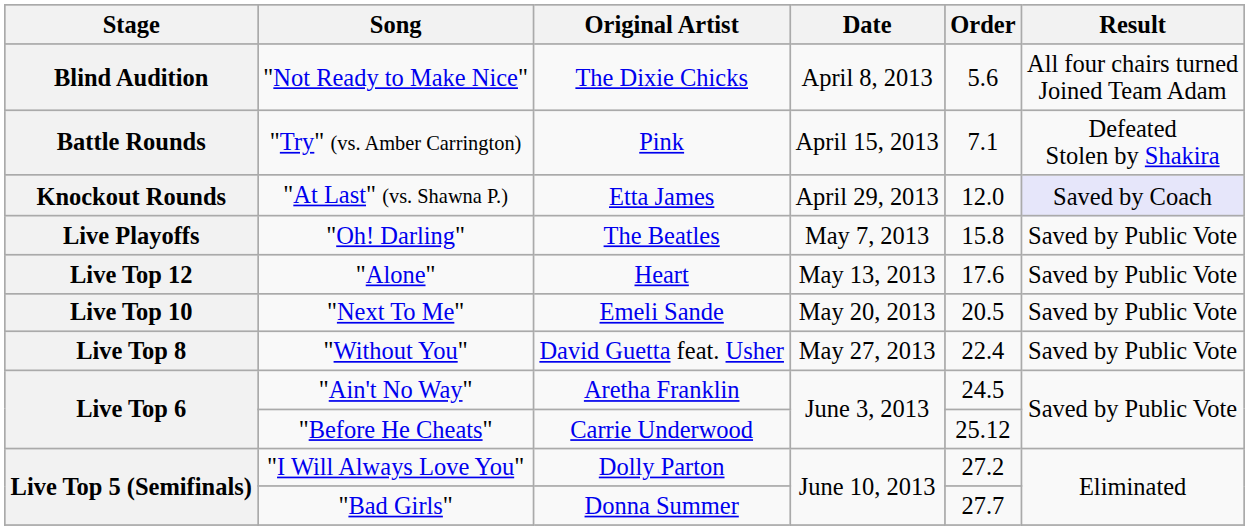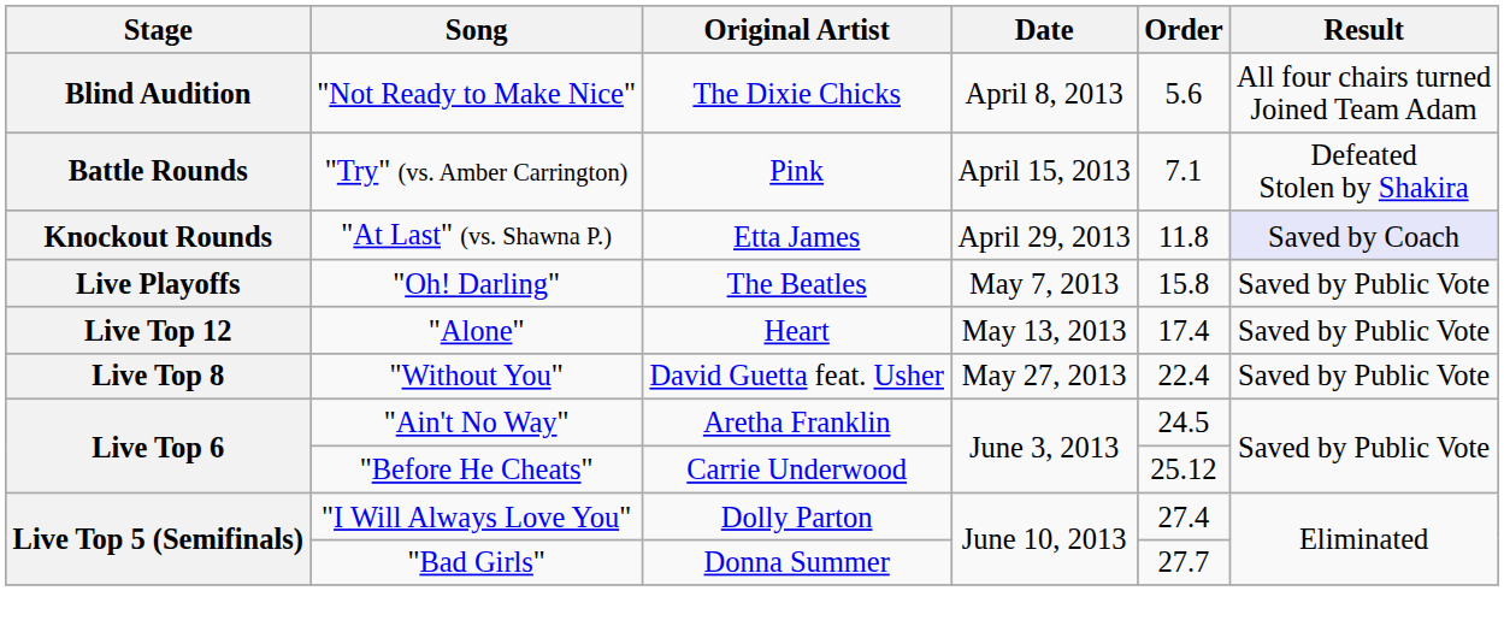"At Last" (vs. Shawna P.) | Order: 12.0 -> 11.8
"Alone" | Order: 17.6 -> 17.4
- row: Live Top 10 | "Next To Me" | Emeli Sande | May 20, 2013 | 20.5 | Saved by Public Vote
"I Will Always Love You" | Order: 27.2 -> 27.4
